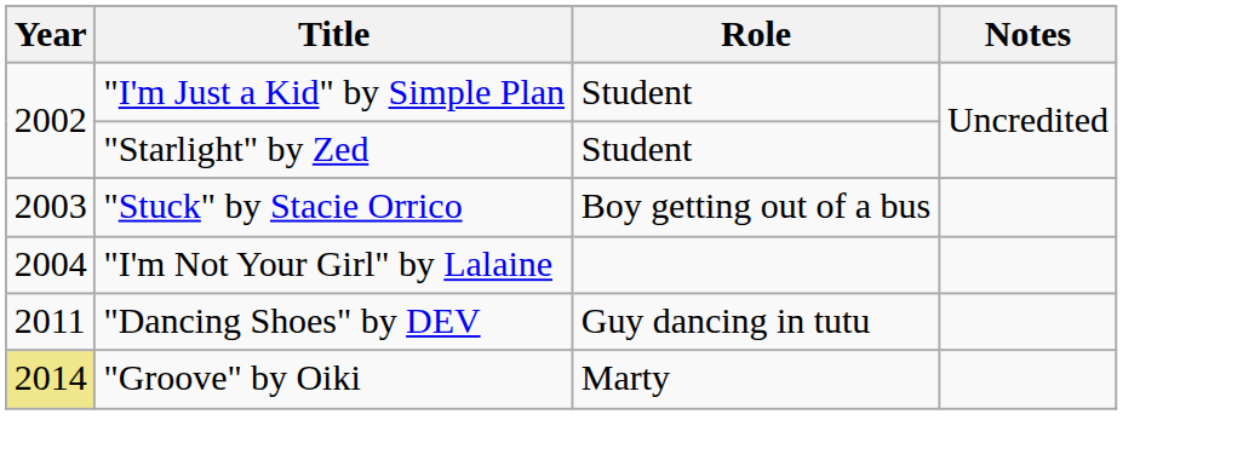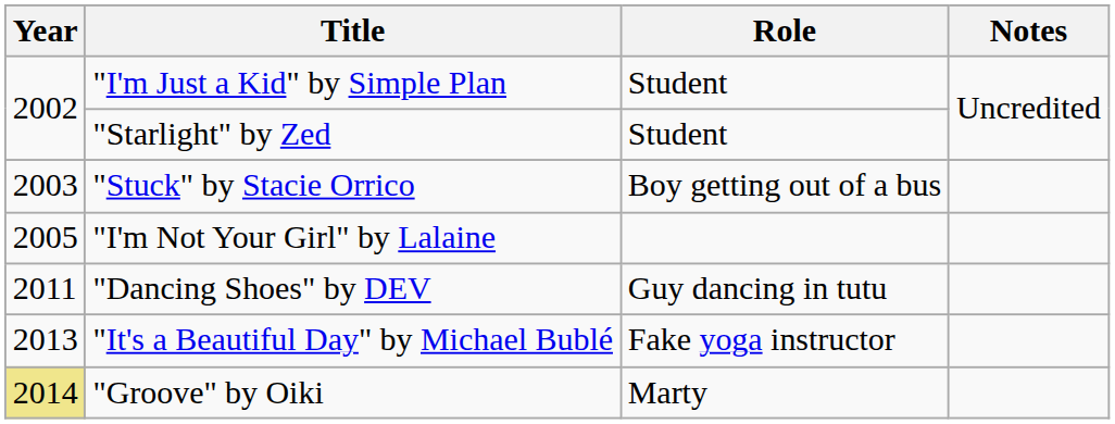"I'm Not Your Girl" by Lalaine | Year: 2004 -> 2005
+ row: 2013 | "It's a Beautiful Day" by Michael Bublé | Fake yoga instructor
